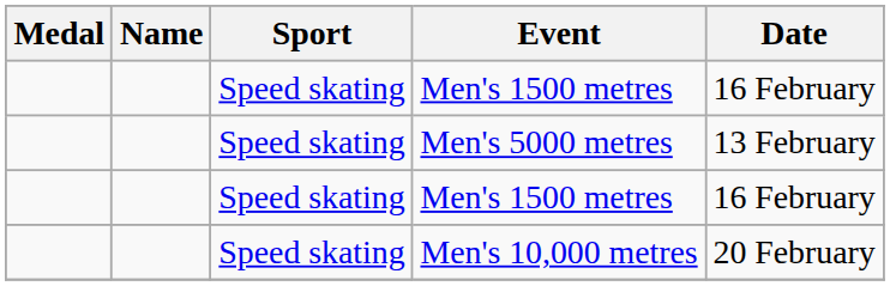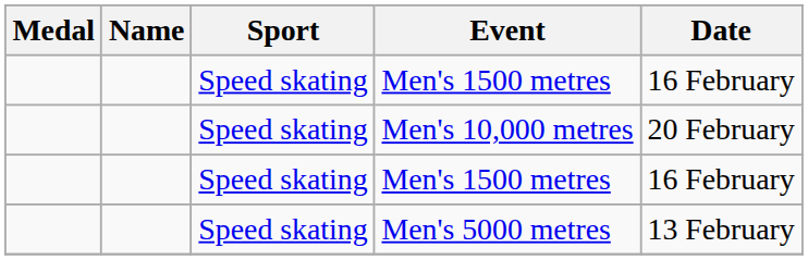rows swapped: Men's 5000 metres <-> Men's 10,000 metres
